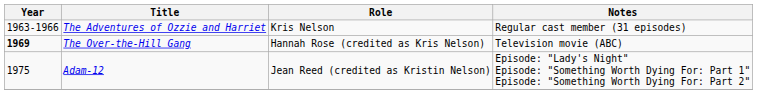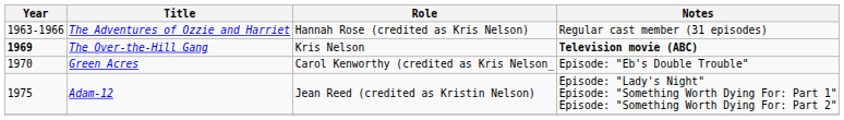The Adventures of Ozzie and Harriet | Role: Kris Nelson -> Hannah Rose (credited as Kris Nelson)
The Over-the-Hill Gang | Role: Hannah Rose (credited as Kris Nelson) -> Kris Nelson
The Over-the-Hill Gang | Notes: normal -> bold
+ row: 1970 | Green Acres | Carol Kenworthy (credited as Kris Nelson_ | Episode: "Eb's Double Trouble"
